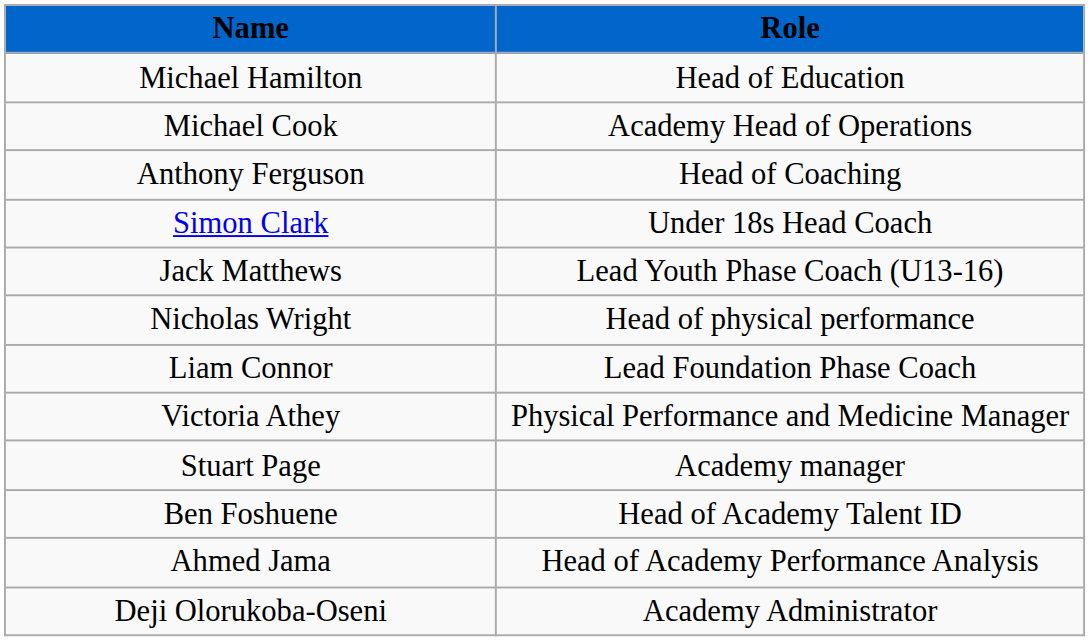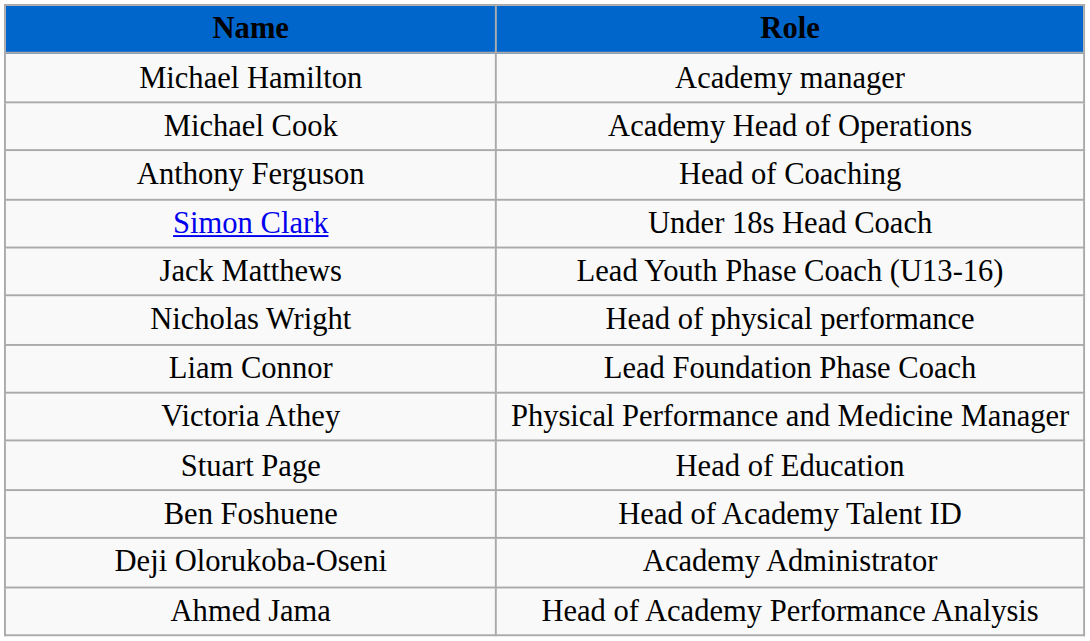Michael Hamilton | Role: Head of Education -> Academy manager
Stuart Page | Role: Academy manager -> Head of Education
rows swapped: Ahmed Jama <-> Deji Olorukoba-Oseni
